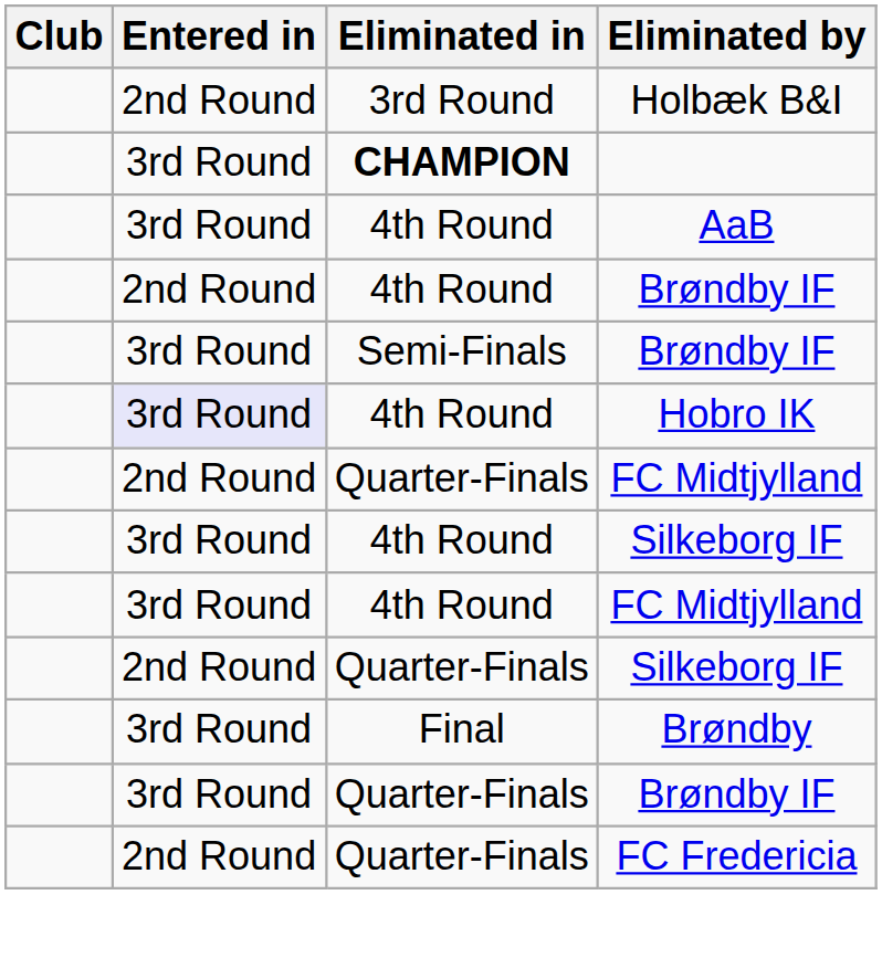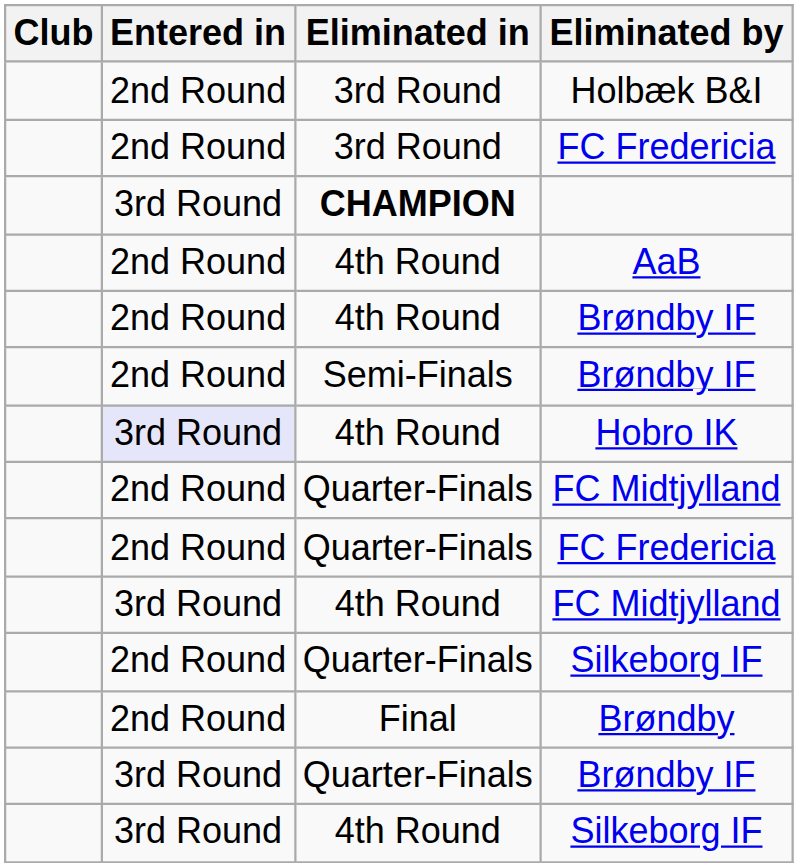+ row: 2nd Round | 3rd Round | FC Fredericia
AaB | Entered in: 3rd Round -> 2nd Round
Semi-Finals / Brøndby IF | Entered in: 3rd Round -> 2nd Round
rows swapped: 4th Round / Silkeborg IF <-> Quarter-Finals / FC Fredericia
Brøndby | Entered in: 3rd Round -> 2nd Round
